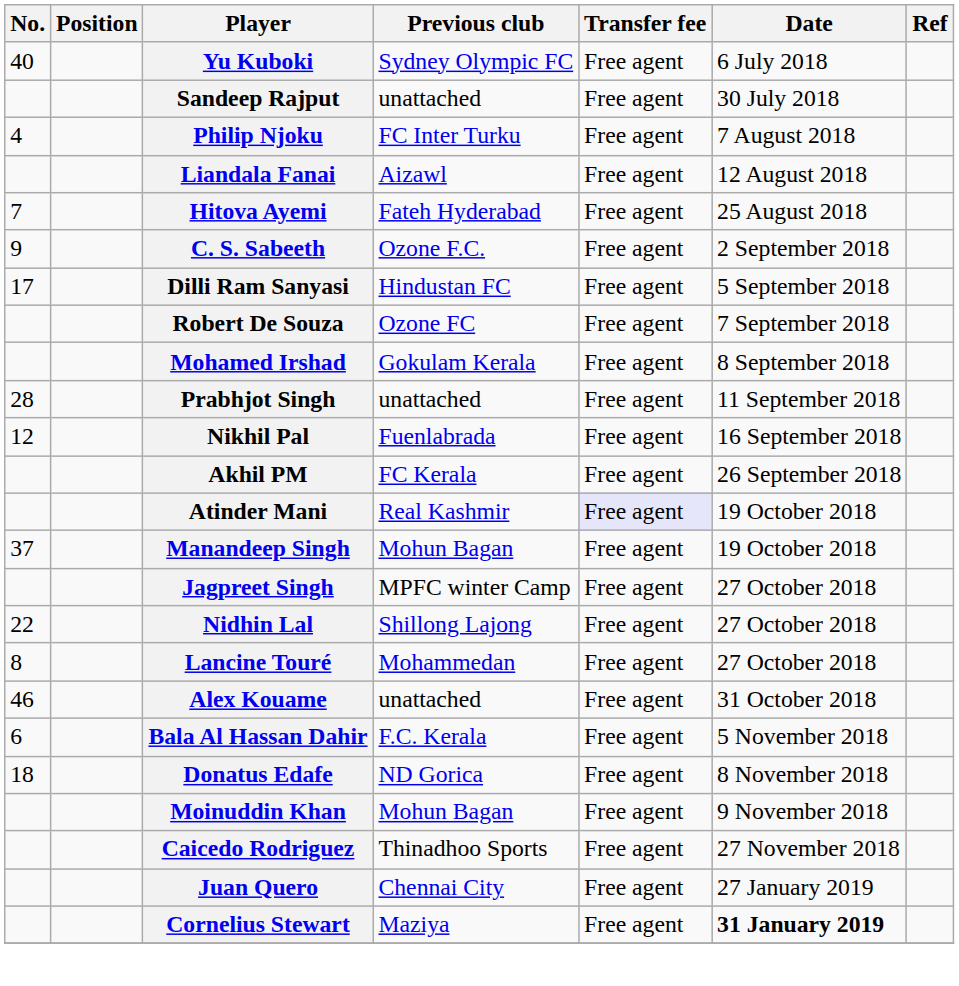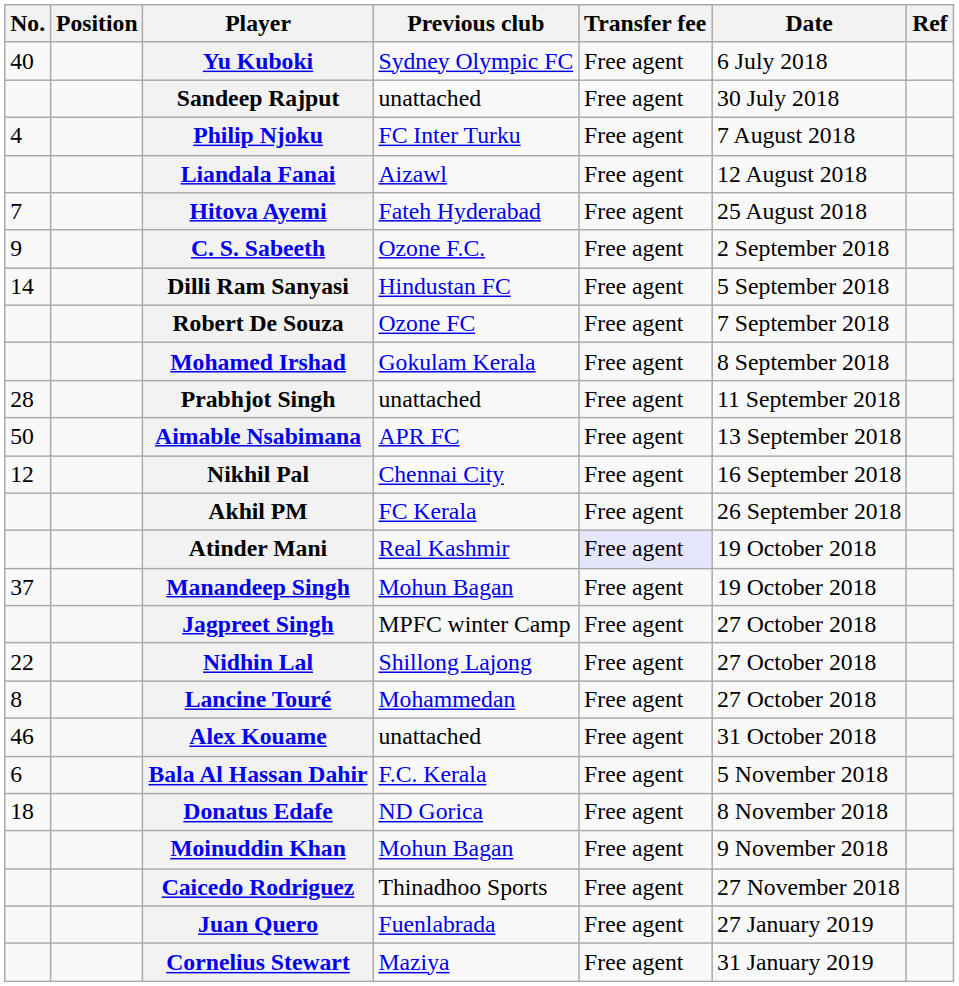Dilli Ram Sanyasi | No.: 17 -> 14
+ row: 50 | Aimable Nsabimana | APR FC | Free agent | 13 September 2018
Nikhil Pal | Previous club: Fuenlabrada -> Chennai City
Juan Quero | Previous club: Chennai City -> Fuenlabrada
Cornelius Stewart | Date: bold -> normal
